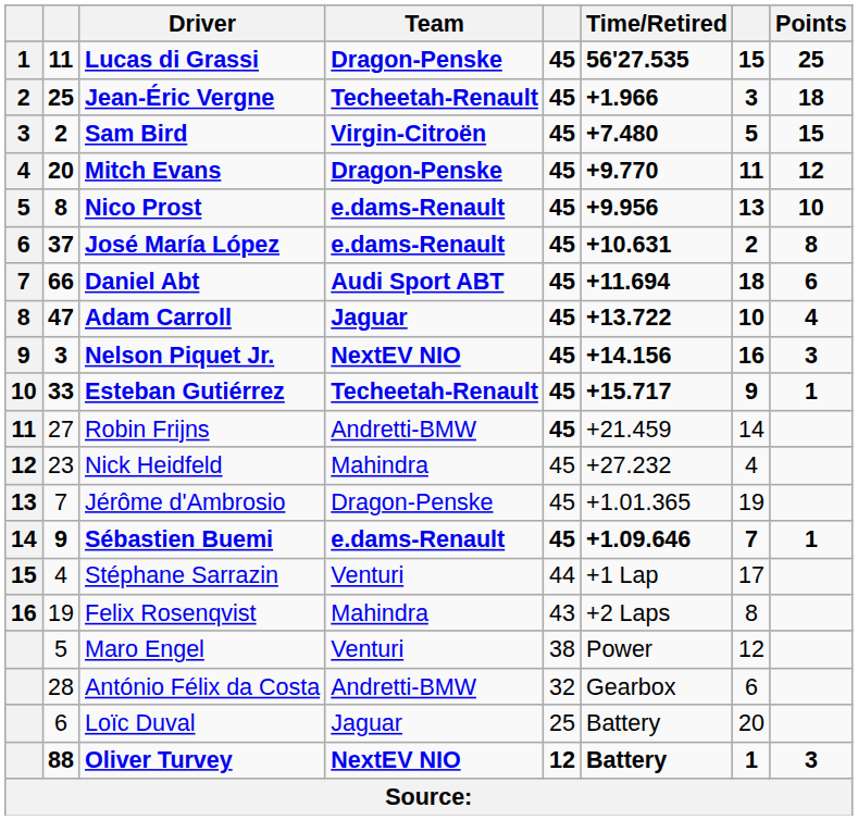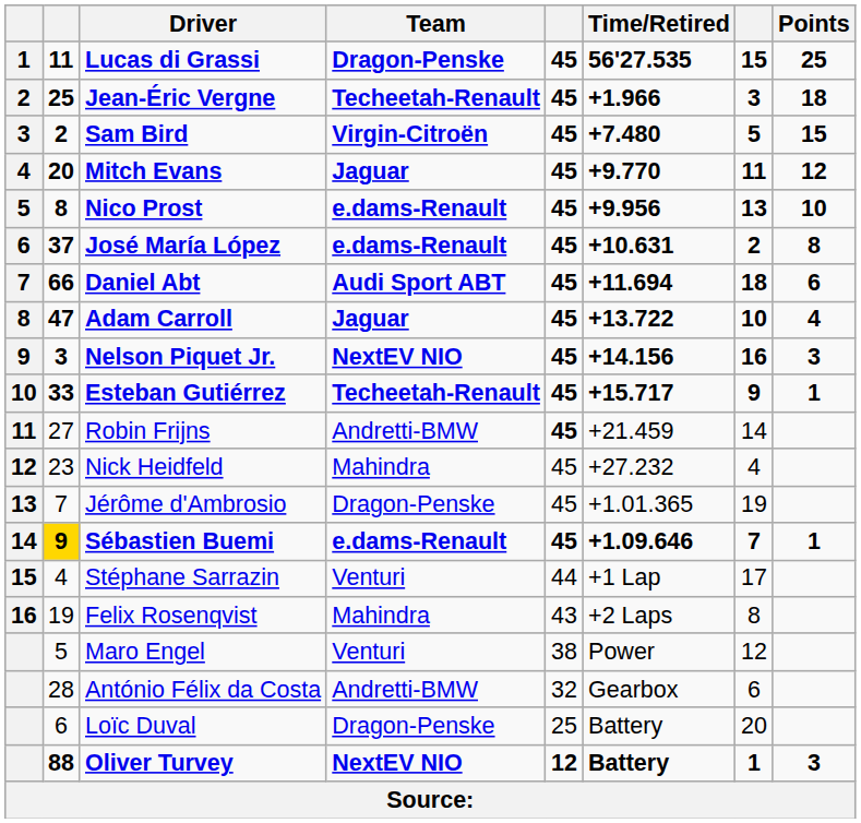Mitch Evans | Team: Dragon-Penske -> Jaguar
Sébastien Buemi | column 2: no background -> gold background
Loïc Duval | Team: Jaguar -> Dragon-Penske
